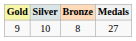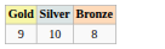- column: Medals | 27
